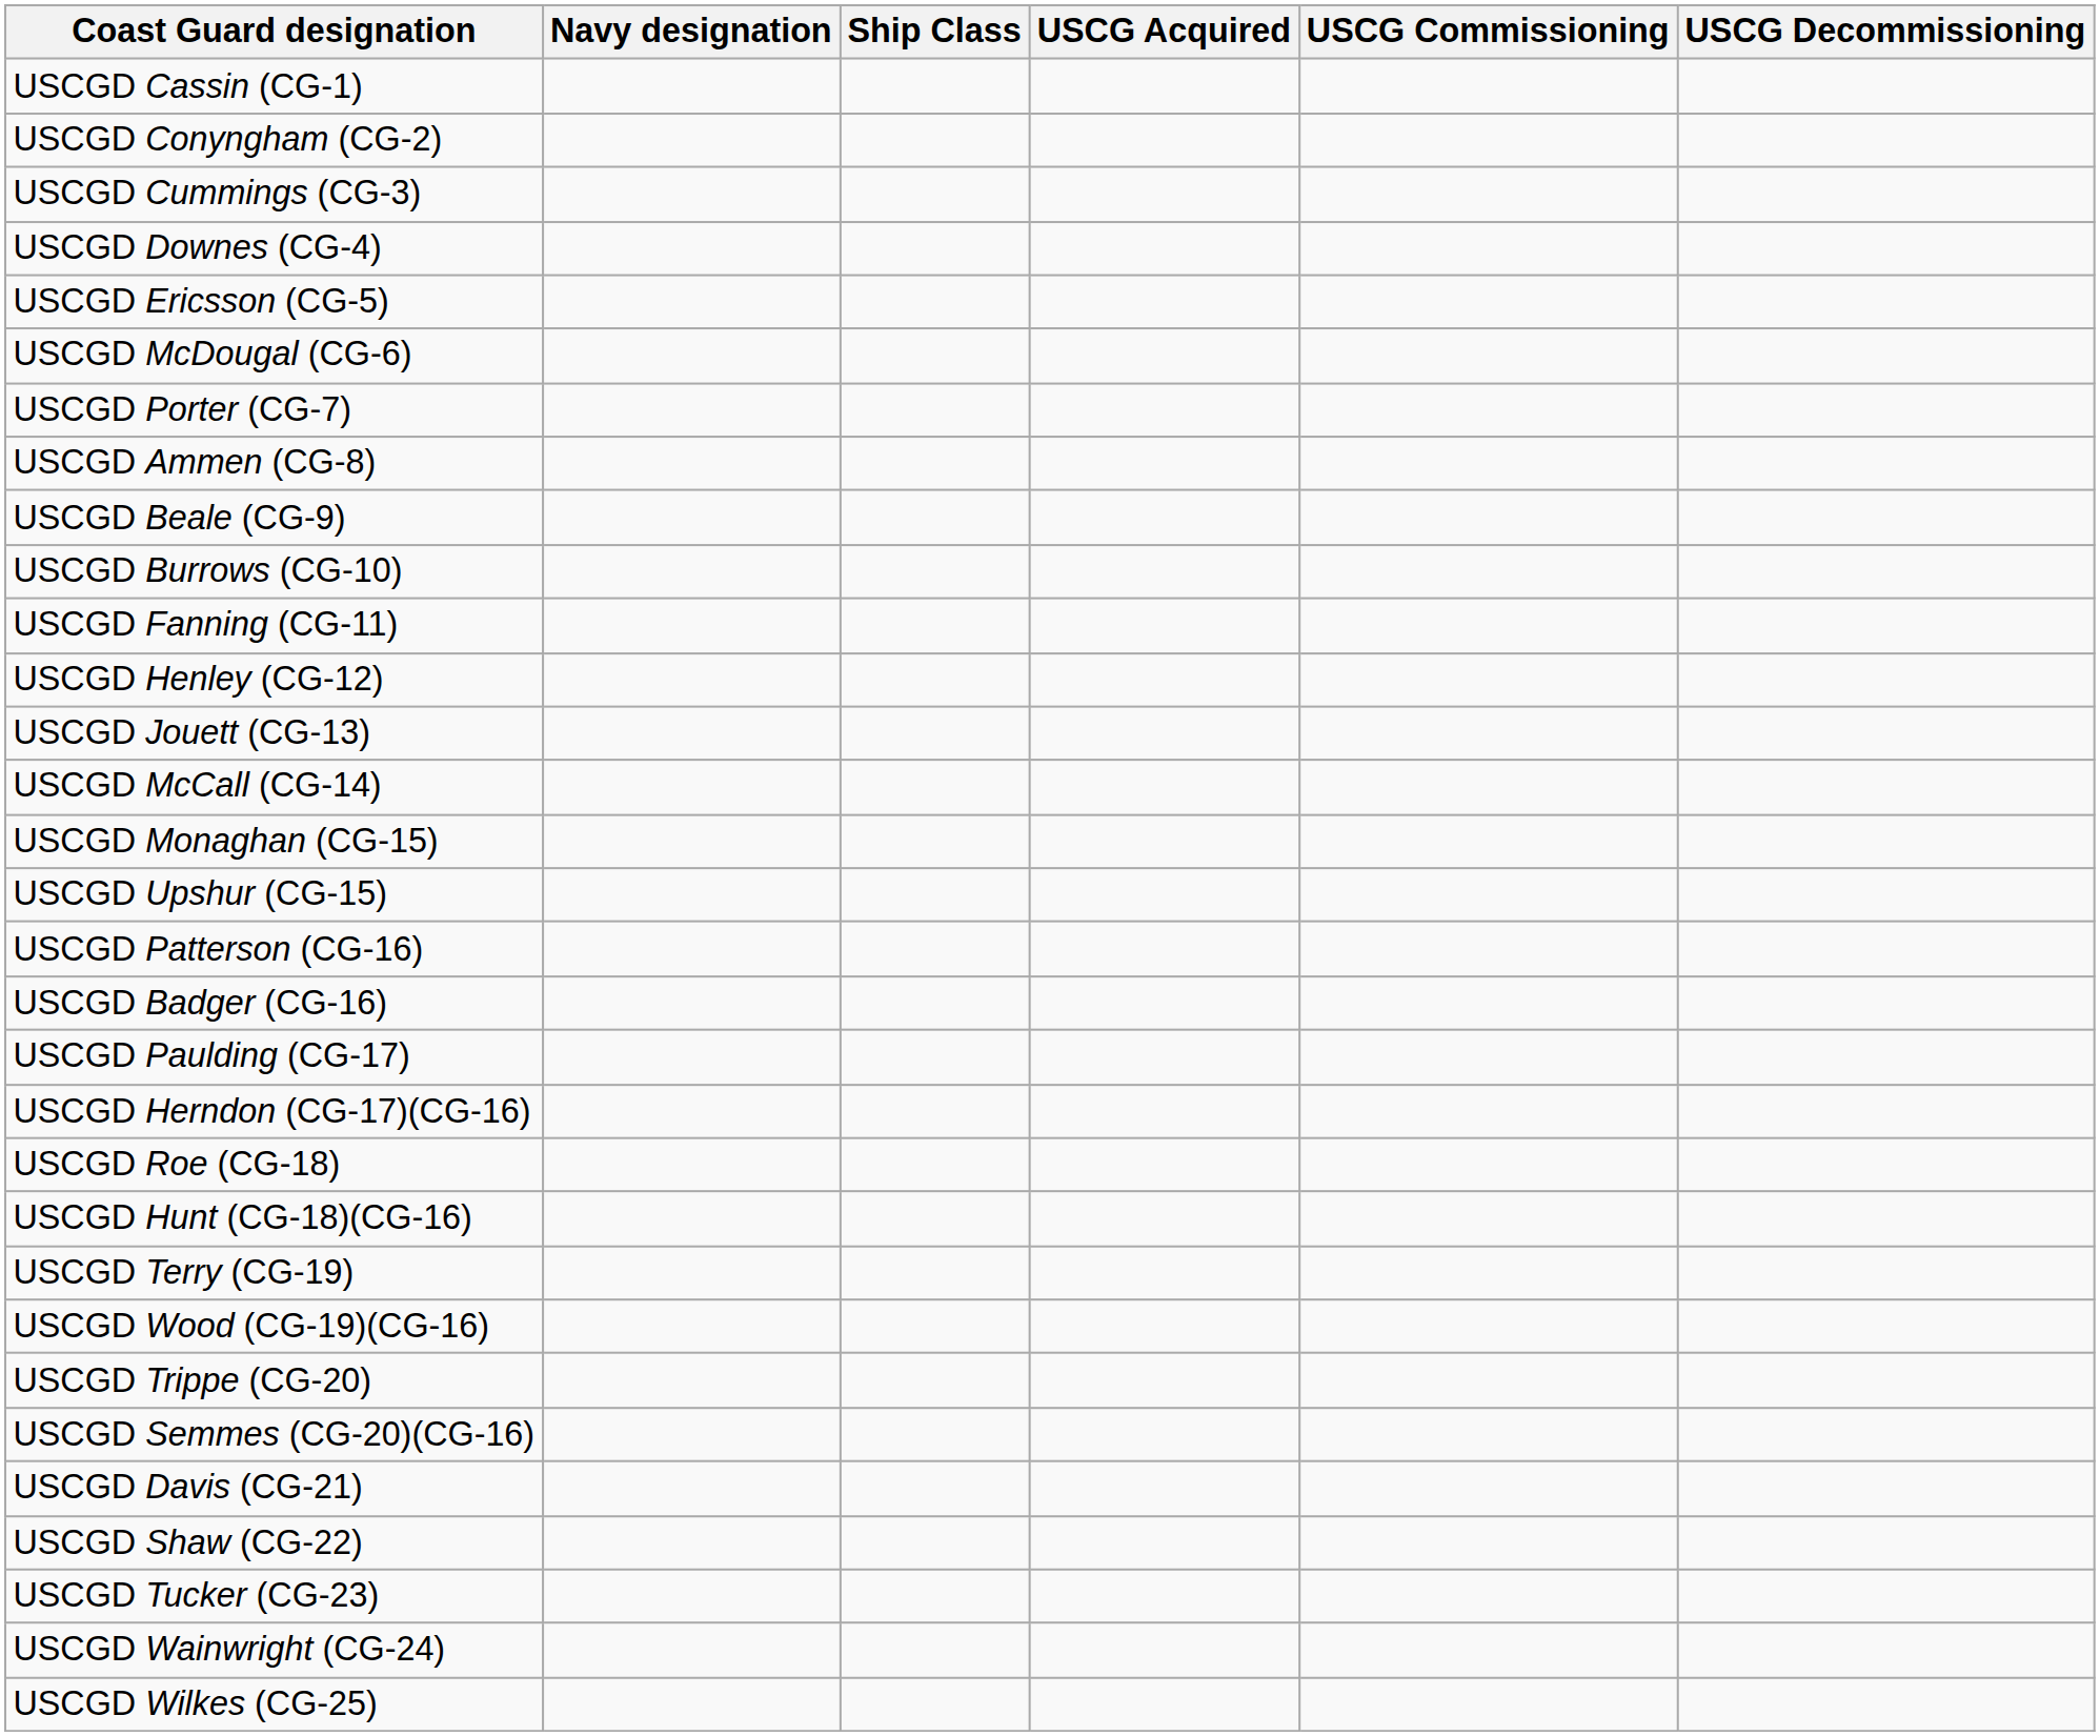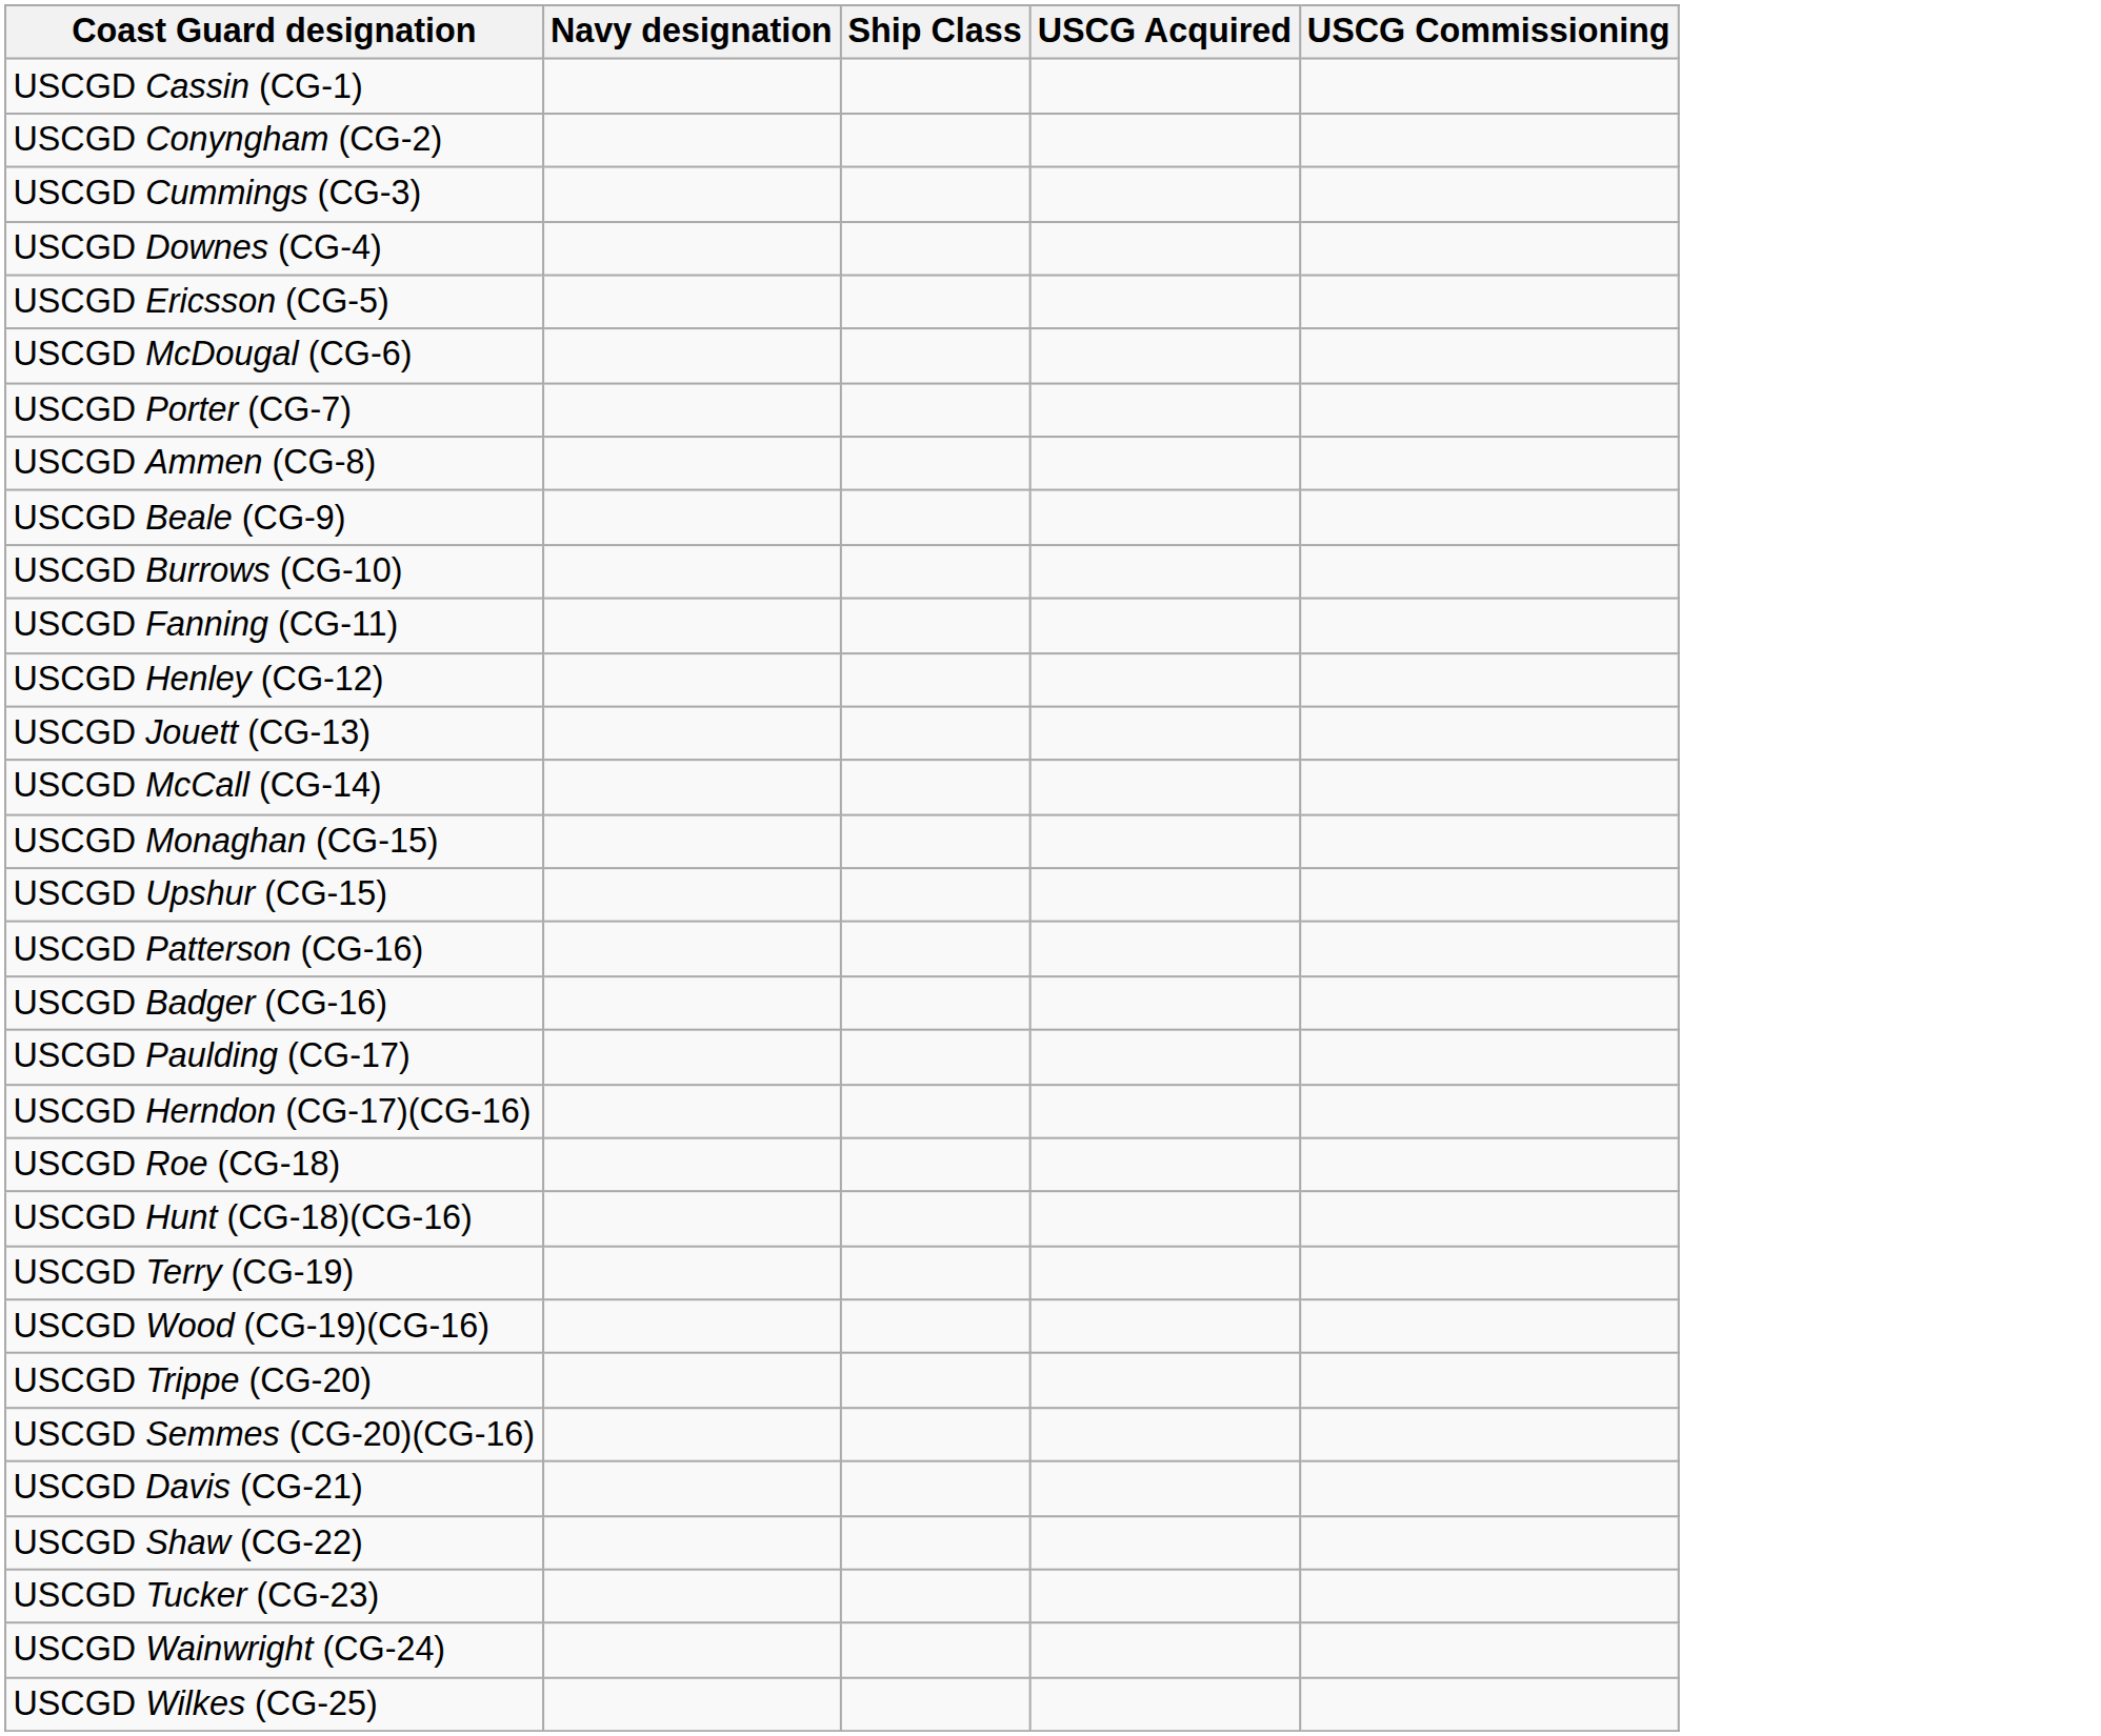- column: USCG Decommissioning
